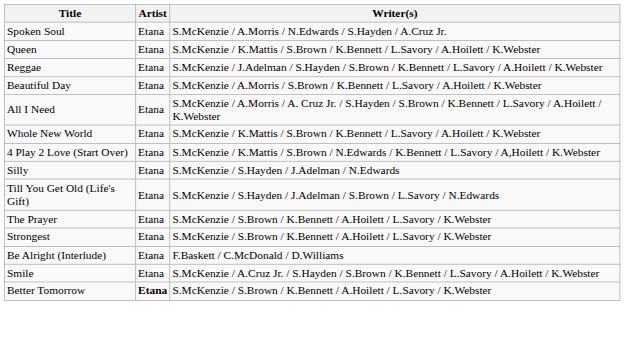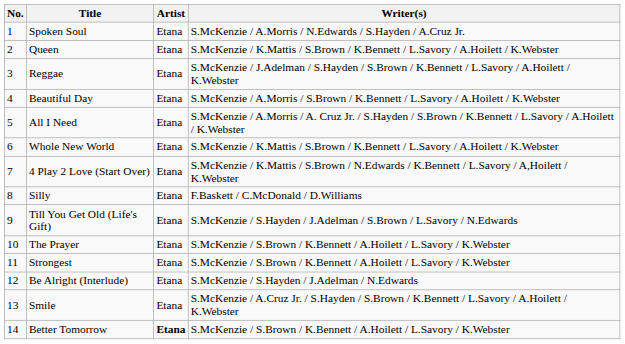+ column: No. | 1 | 2 | 3 | 4 | 5 | 6 | 7 | 8 | 9 | 10 | 11 | 12 | 13 | 14
Silly | Writer(s): S.McKenzie / S.Hayden / J.Adelman / N.Edwards -> F.Baskett / C.McDonald / D.Williams
Be Alright (Interlude) | Writer(s): F.Baskett / C.McDonald / D.Williams -> S.McKenzie / S.Hayden / J.Adelman / N.Edwards
